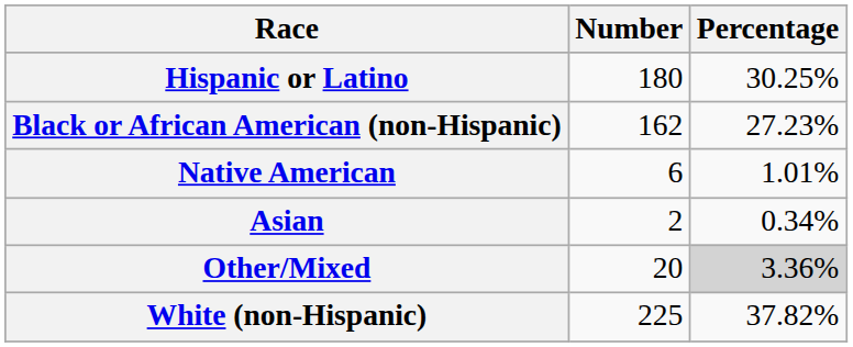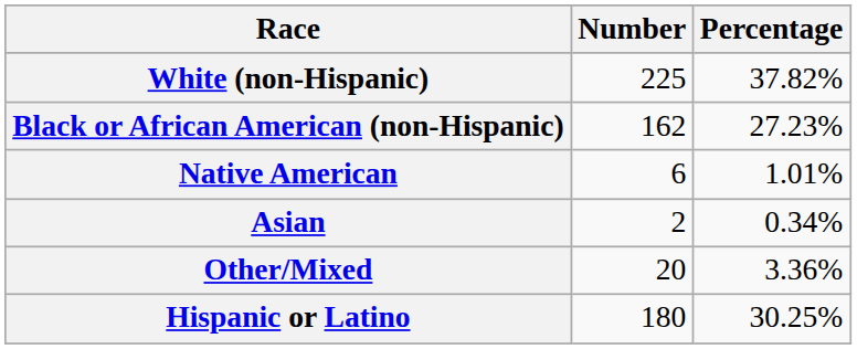rows swapped: White (non-Hispanic) <-> Hispanic or Latino
Other/Mixed | Percentage: lightgrey background -> no background
